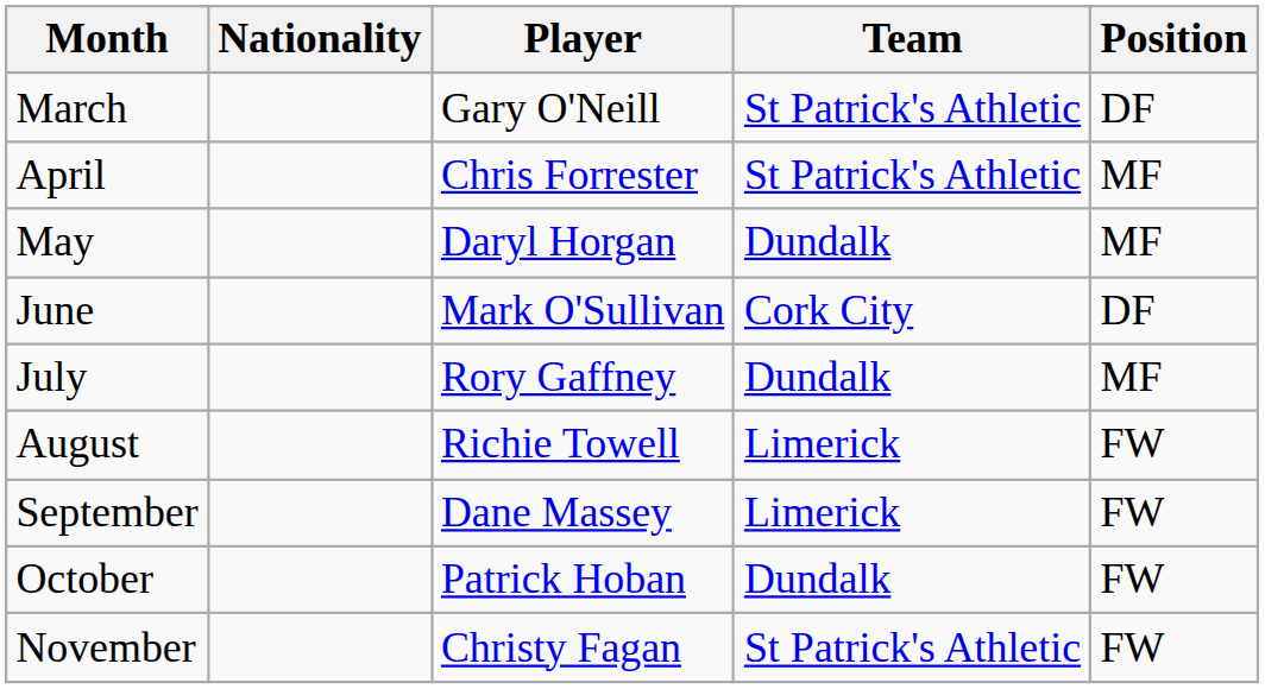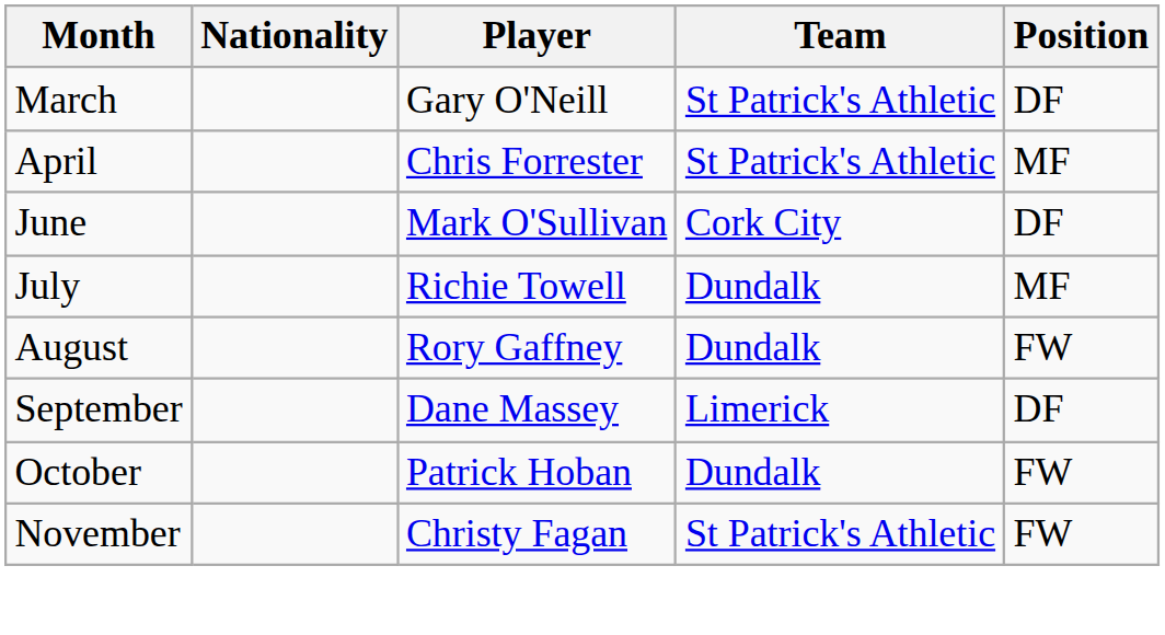- row: May | Daryl Horgan | Dundalk | MF
July | Player: Rory Gaffney -> Richie Towell
August | Player: Richie Towell -> Rory Gaffney
August | Team: Limerick -> Dundalk
September | Position: FW -> DF
